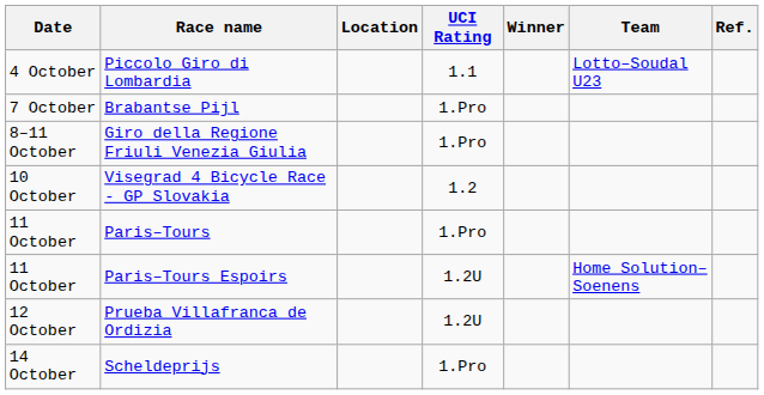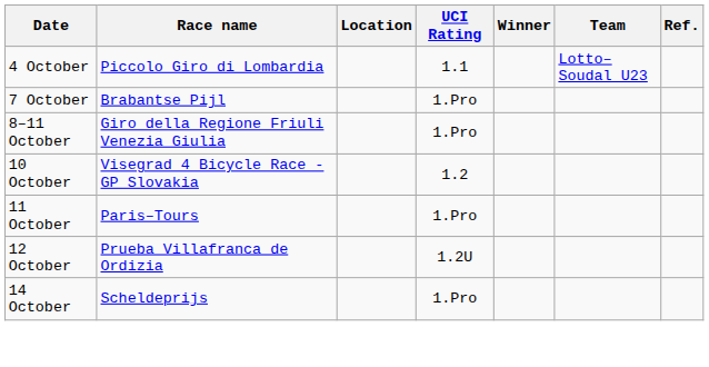- row: 11 October | Paris–Tours Espoirs | 1.2U | Home Solution–Soenens
